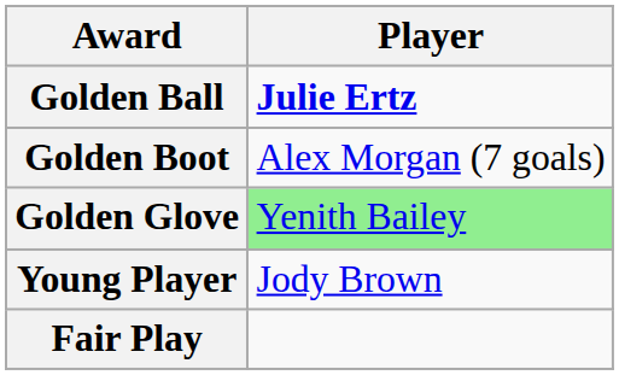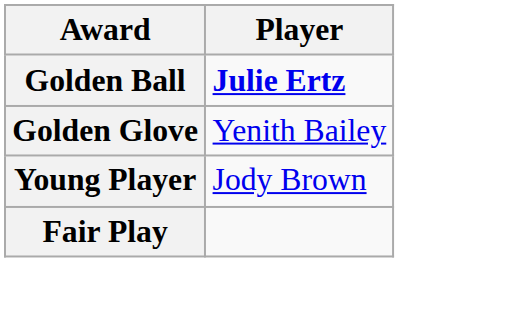- row: Golden Boot | Alex Morgan (7 goals)
Golden Glove | Player: lightgreen background -> no background
